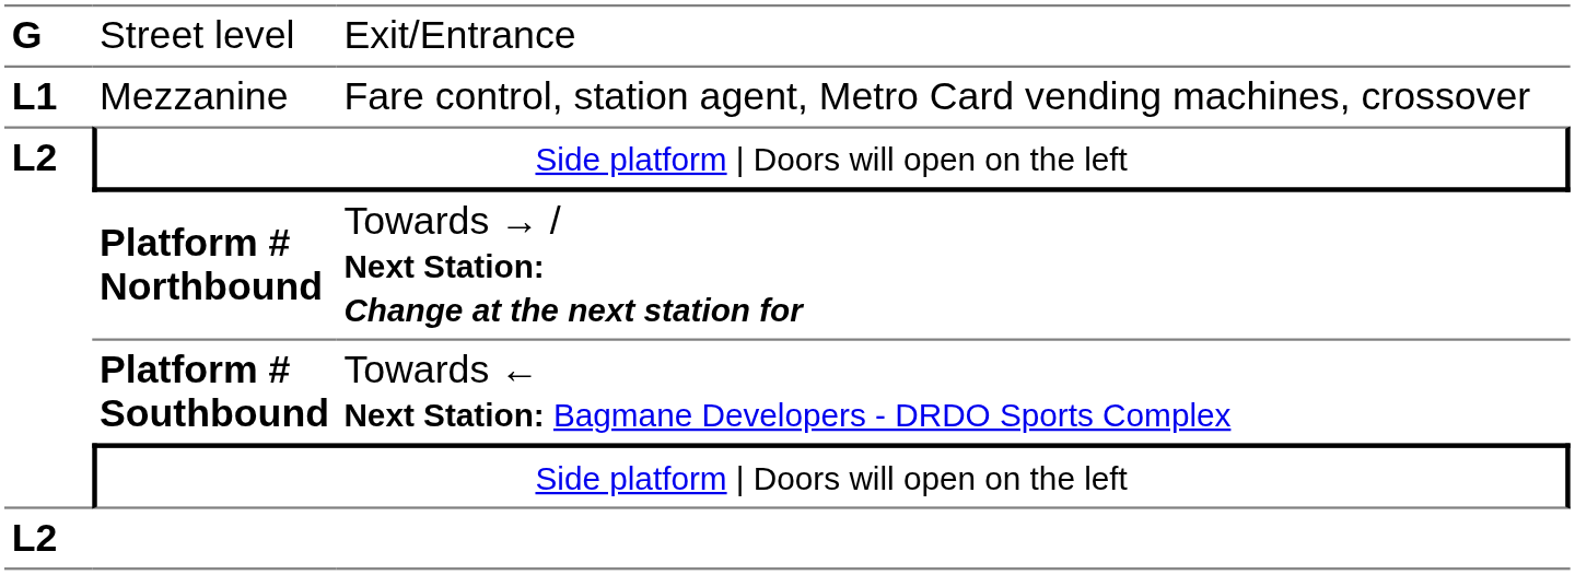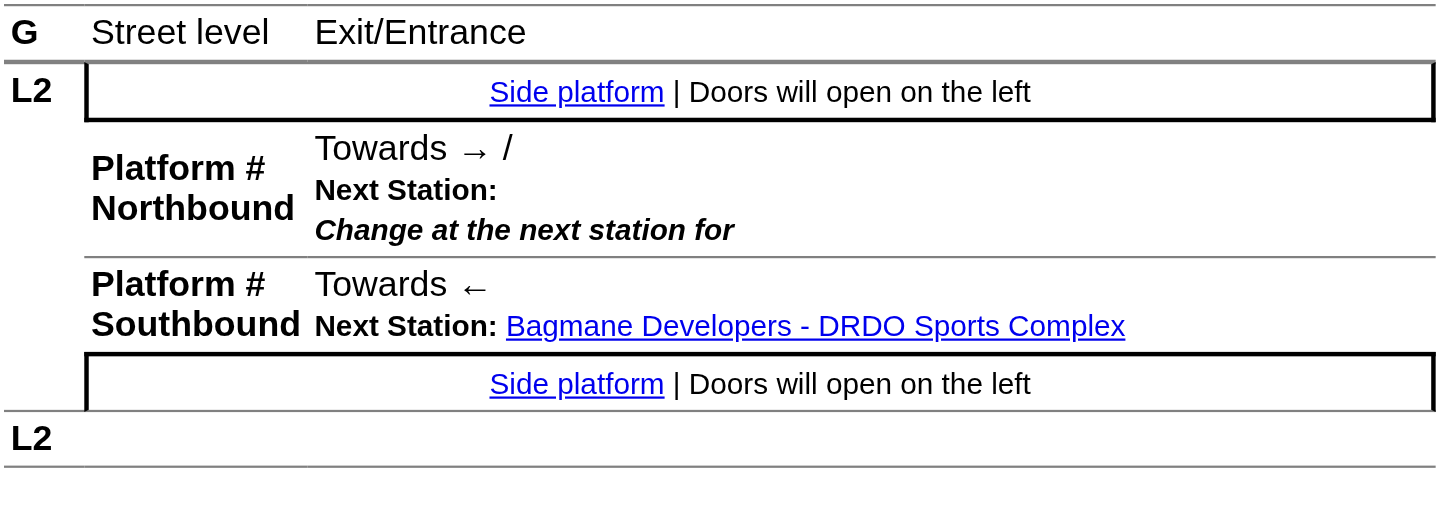- row: L1 | Mezzanine | Fare control, station agent, Metro Card vending machines, crossover
